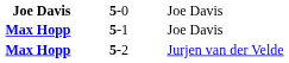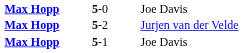5-0 | column 1: Joe Davis -> Max Hopp
rows swapped: 5-2 <-> 5-1
